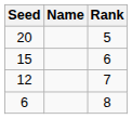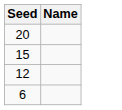- column: Rank | 5 | 6 | 7 | 8
